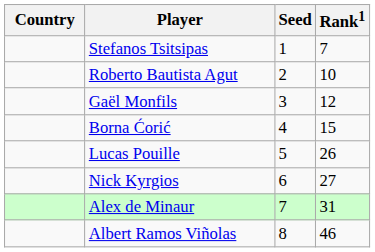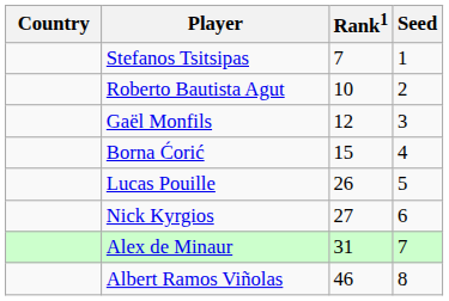columns swapped: Rank1 <-> Seed
